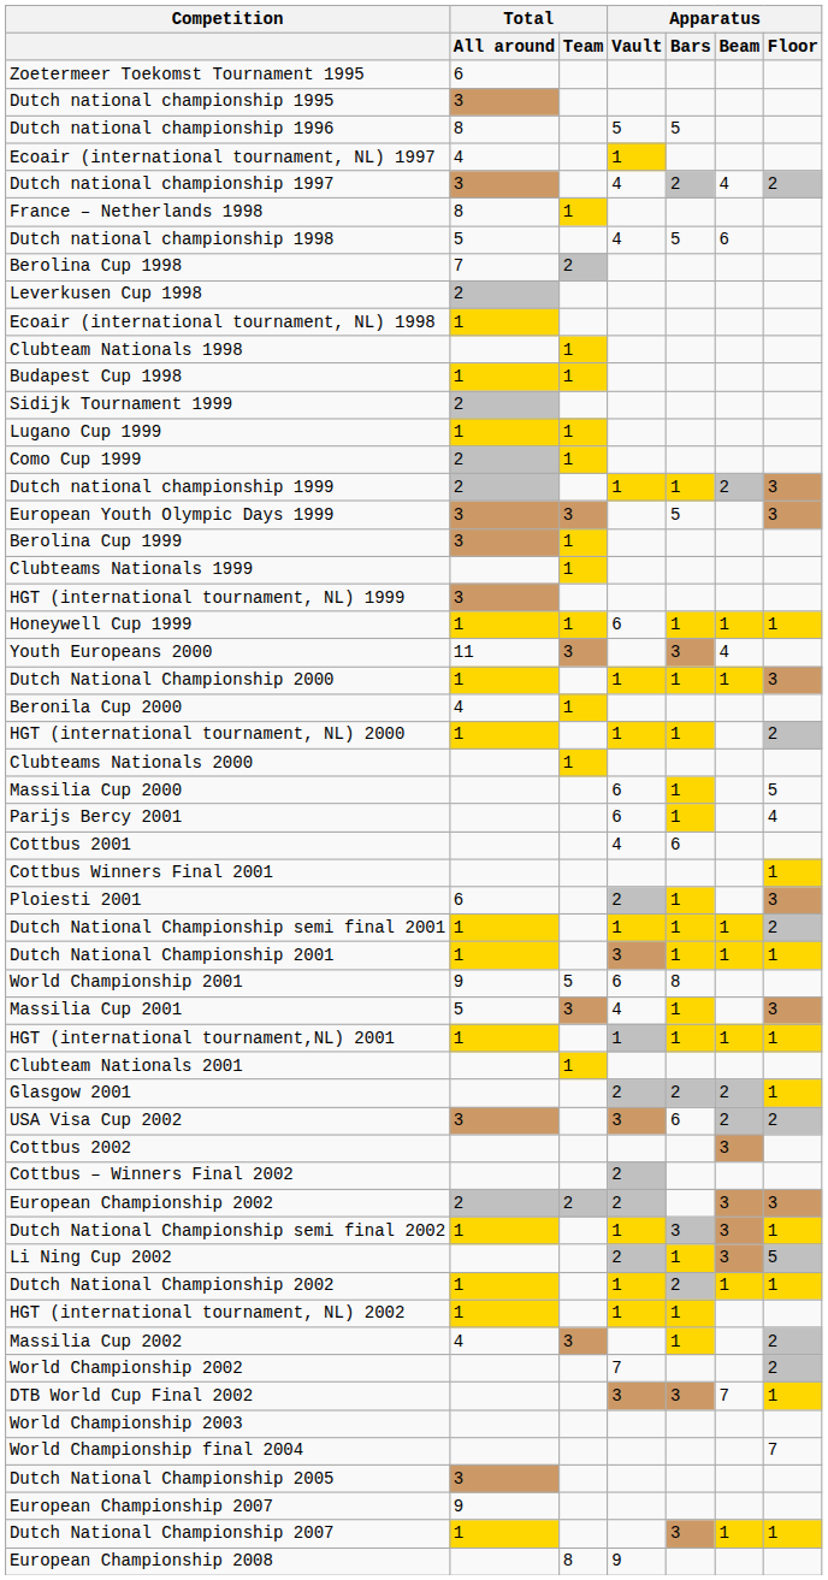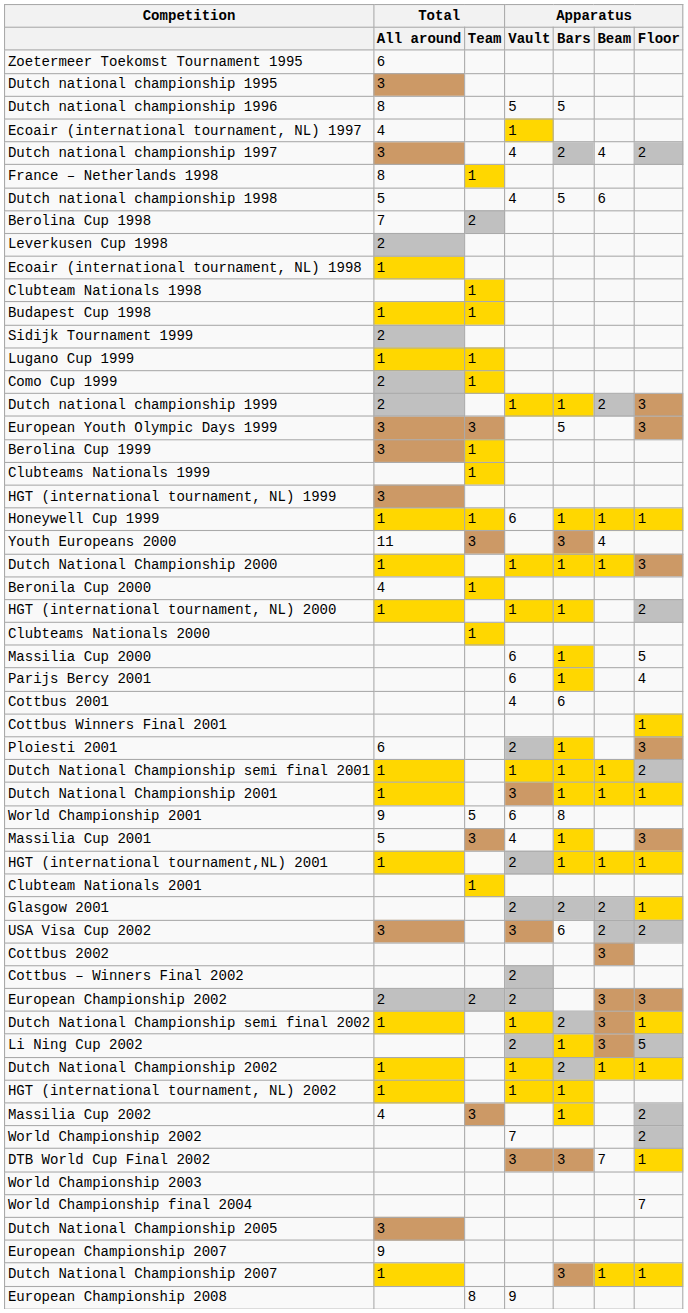HGT (international tournament,NL) 2001 | Apparatus / Vault: 1 -> 2
Dutch National Championship semi final 2002 | Apparatus / Bars: 3 -> 2
